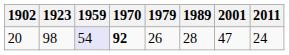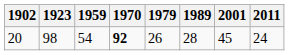20 | 1959: lavender background -> no background
20 | 2001: 47 -> 45
